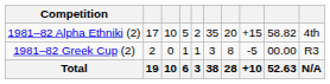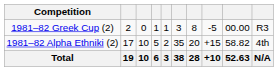rows swapped: 1981–82 Alpha Ethniki (2) <-> 1981–82 Greek Cup (2)
